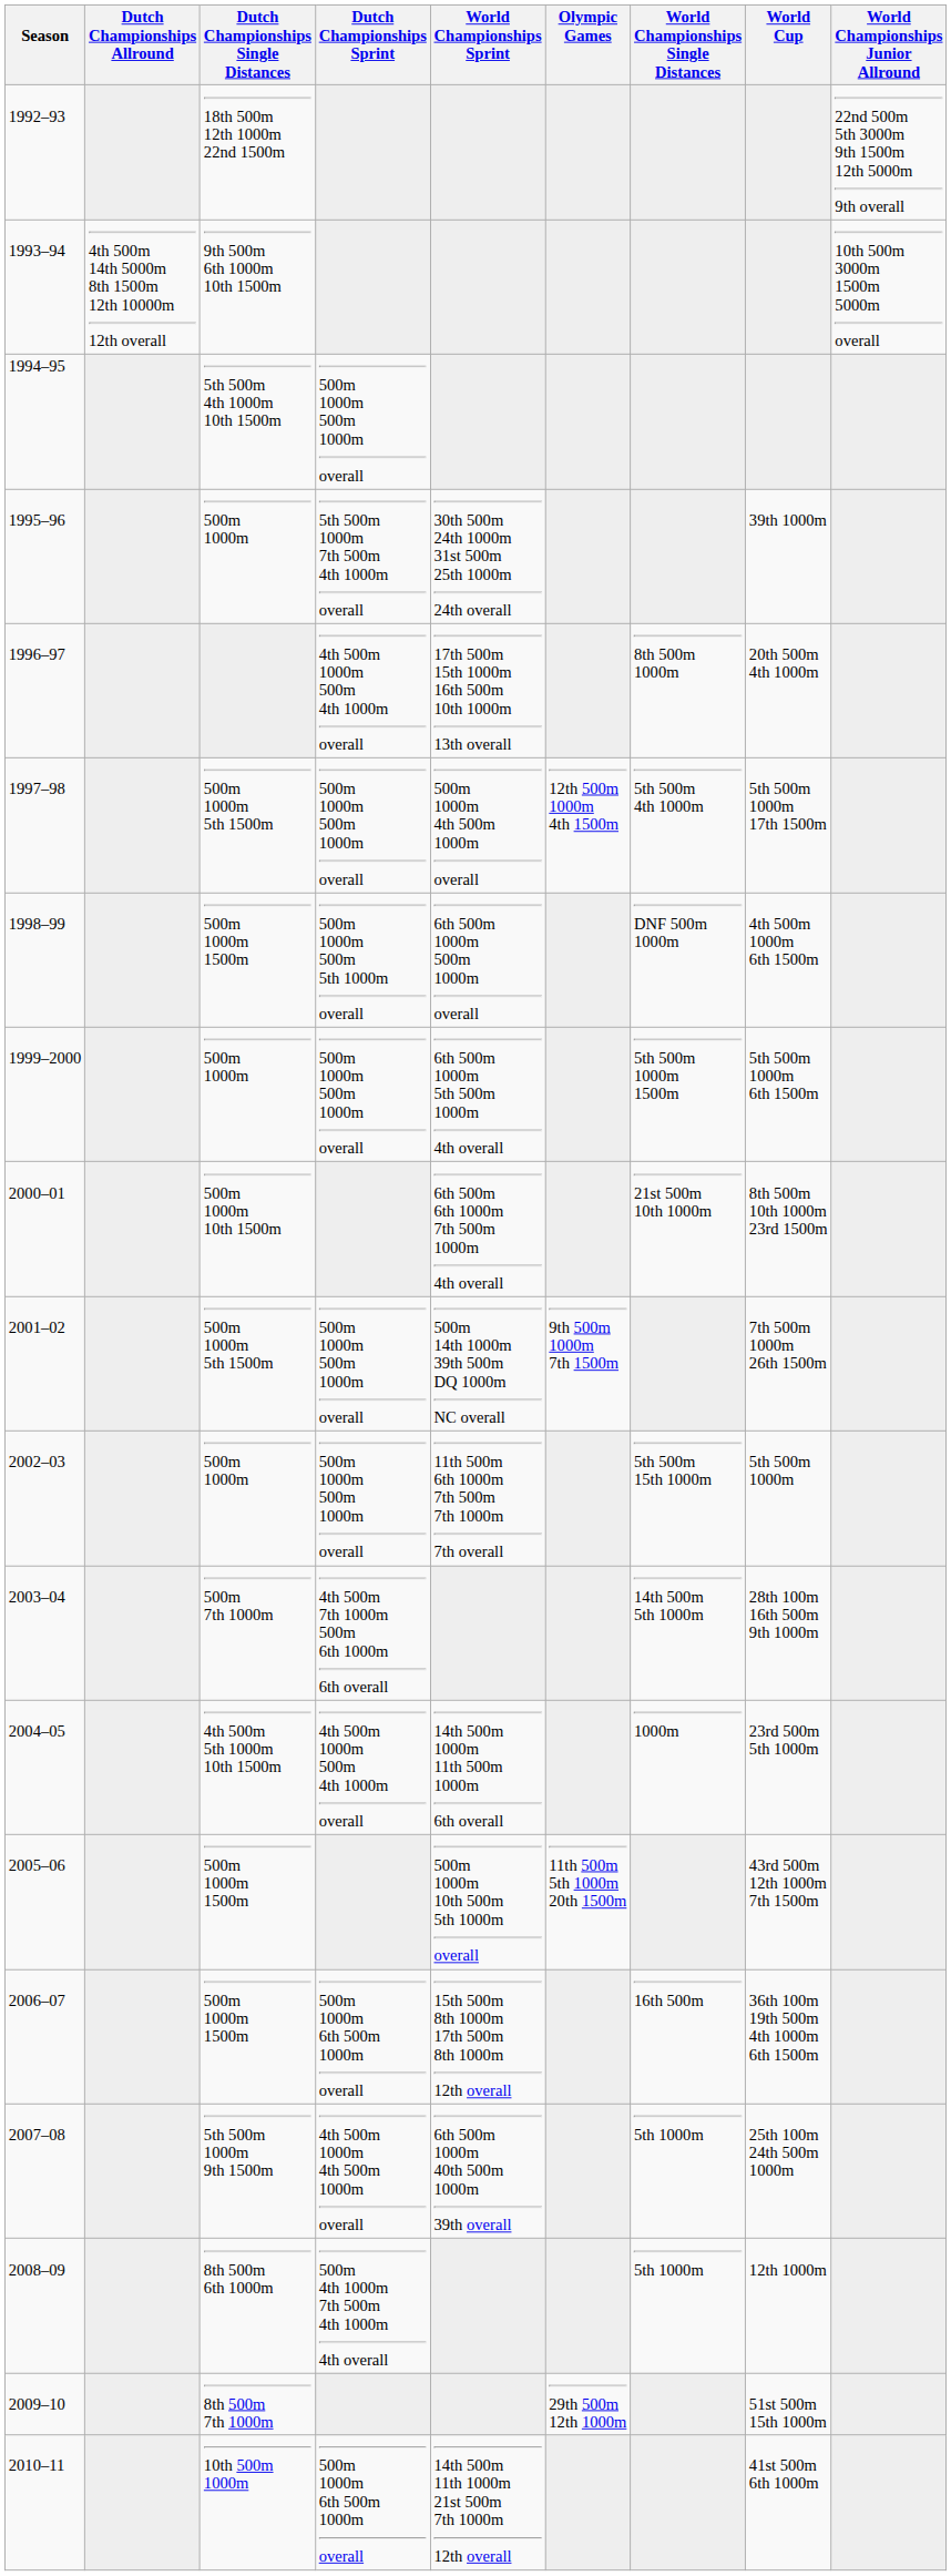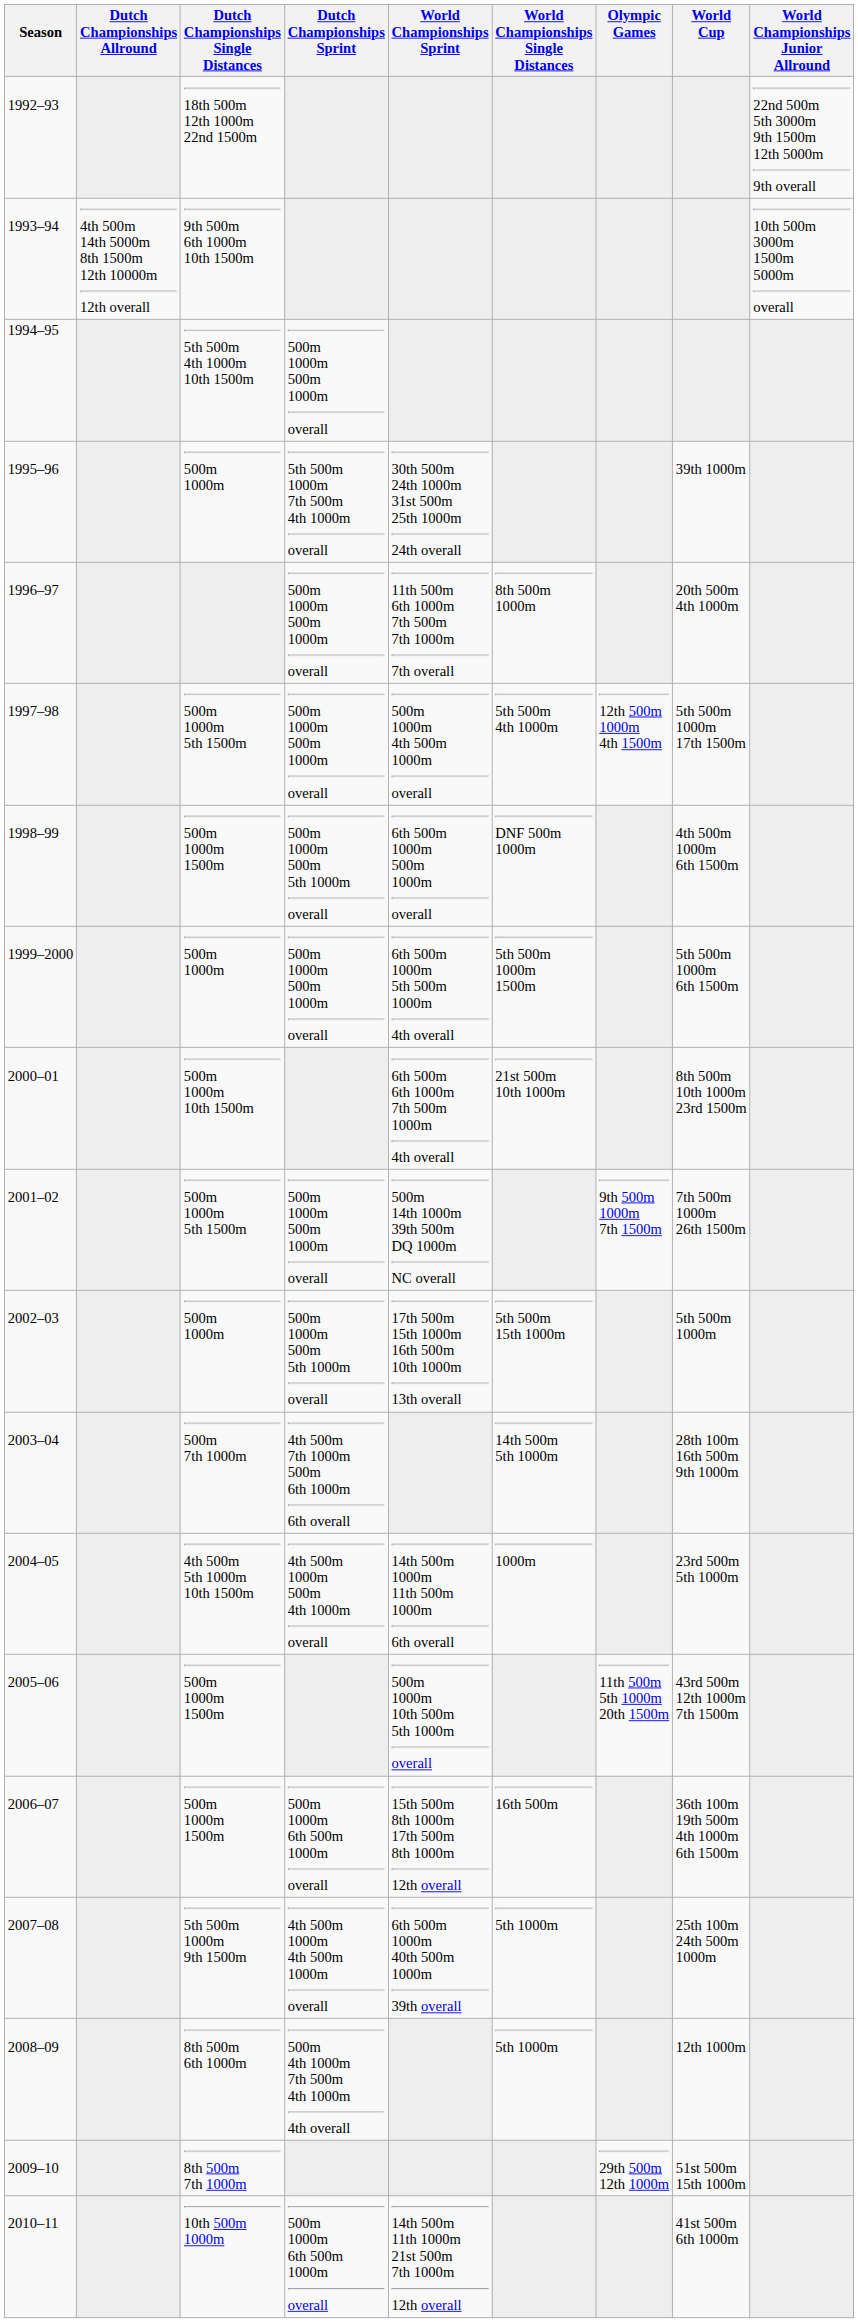columns swapped: World Championships Single Distances <-> Olympic Games
1996–97 | Dutch Championships Sprint: 4th 500m 1000m 500m 4th 1000m overall -> 500m 1000m 500m 1000m overall
1996–97 | World Championships Sprint: 17th 500m 15th 1000m 16th 500m 10th 1000m 13th overall -> 11th 500m 6th 1000m 7th 500m 7th 1000m 7th overall
2002–03 | Dutch Championships Sprint: 500m 1000m 500m 1000m overall -> 500m 1000m 500m 5th 1000m overall
2002–03 | World Championships Sprint: 11th 500m 6th 1000m 7th 500m 7th 1000m 7th overall -> 17th 500m 15th 1000m 16th 500m 10th 1000m 13th overall
